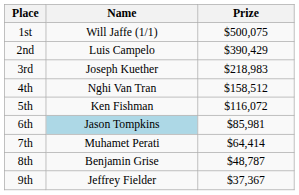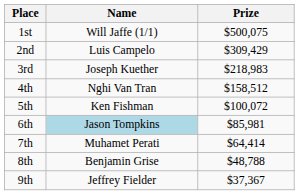2nd | Prize: $390,429 -> $309,429
5th | Prize: $116,072 -> $100,072
8th | Prize: $48,787 -> $48,788
